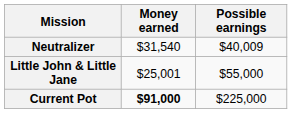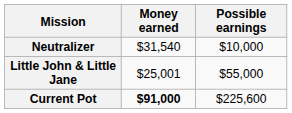Neutralizer | Possible earnings: $40,009 -> $10,000
Current Pot | Possible earnings: $225,000 -> $225,600
